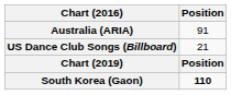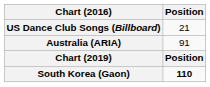rows swapped: Australia (ARIA) <-> US Dance Club Songs (Billboard)
